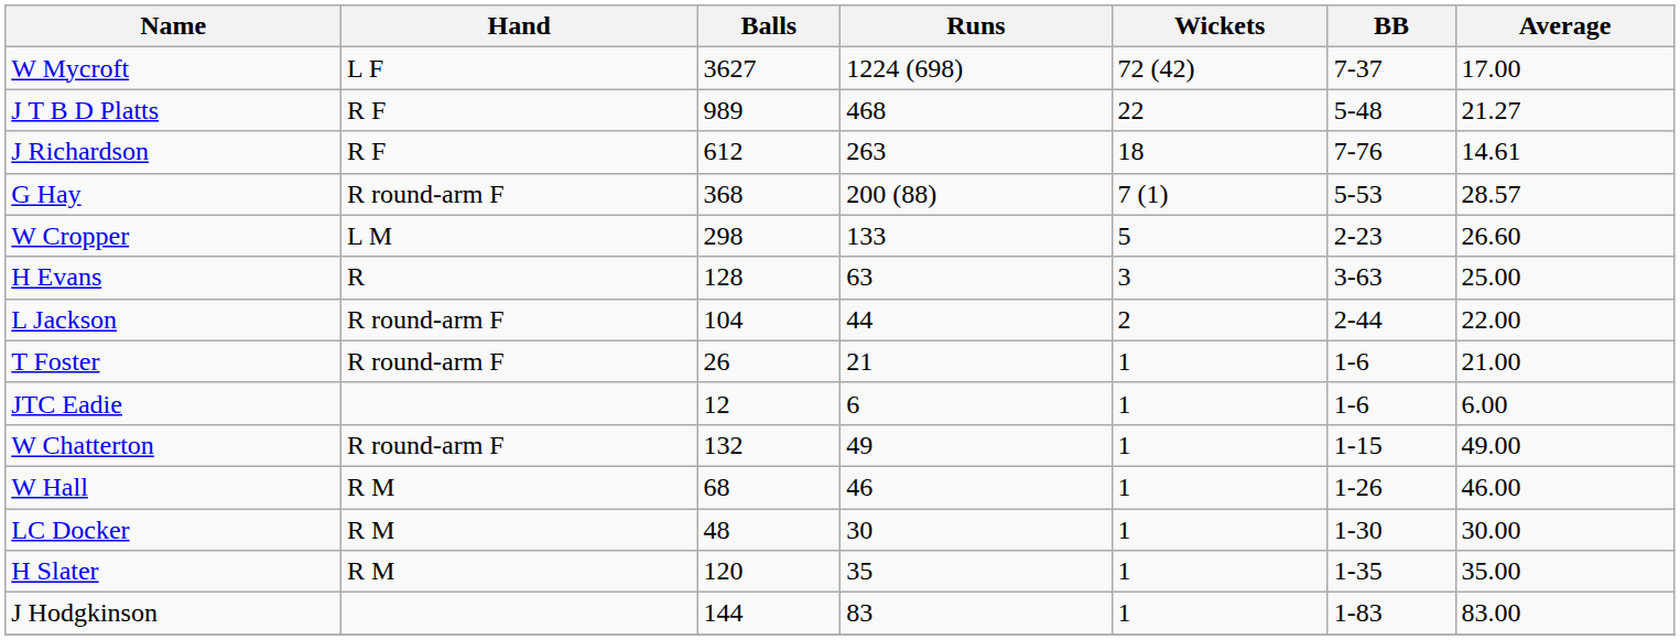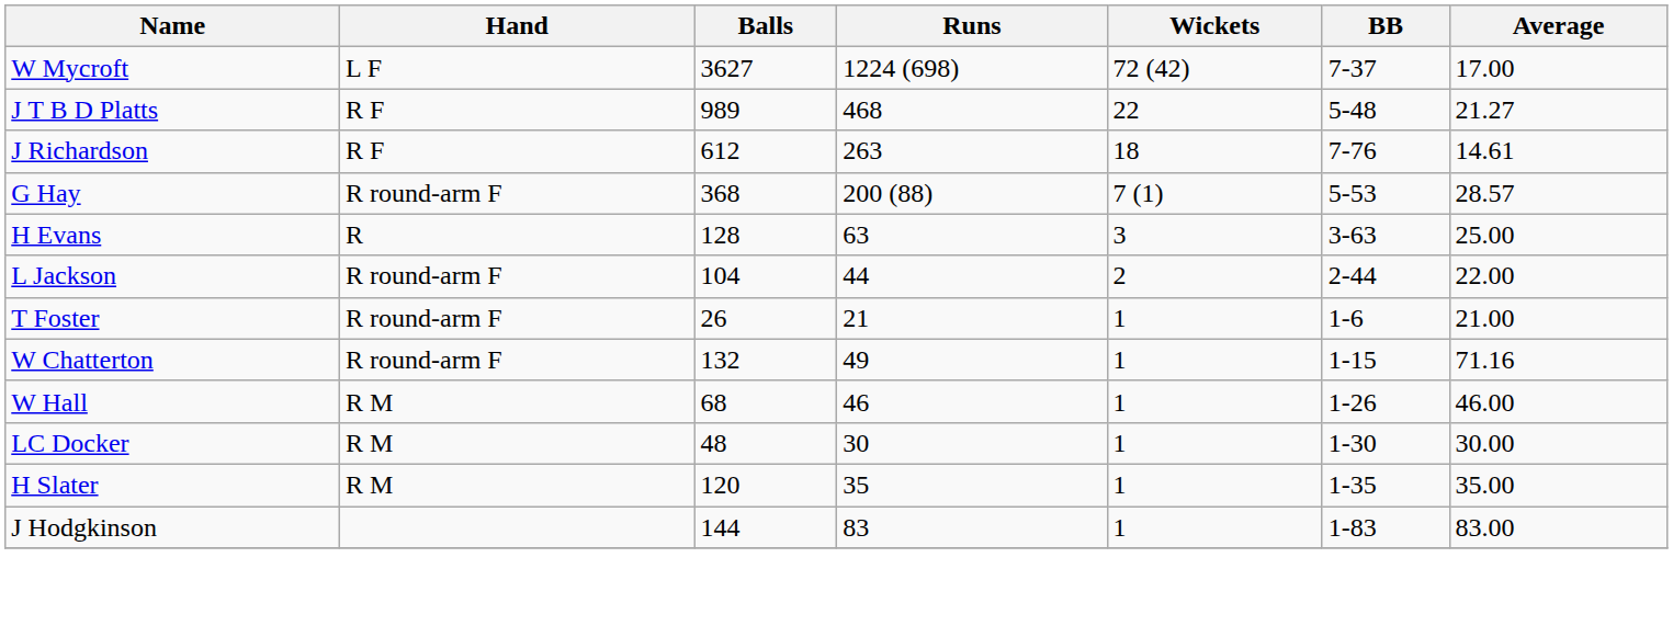- row: W Cropper | L M | 298 | 133 | 5 | 2-23 | 26.60
- row: JTC Eadie | 12 | 6 | 1 | 1-6 | 6.00
W Chatterton | Average: 49.00 -> 71.16
